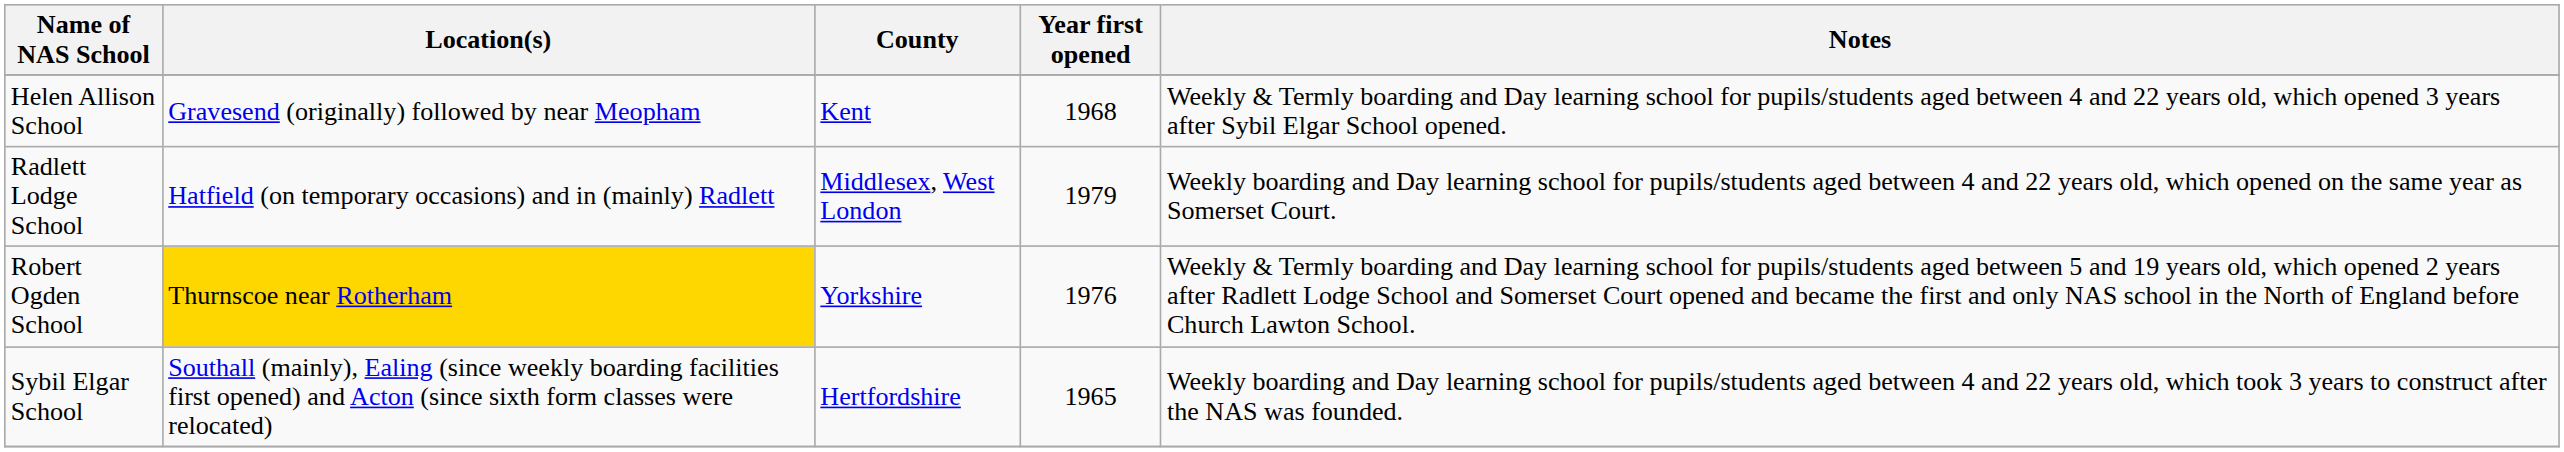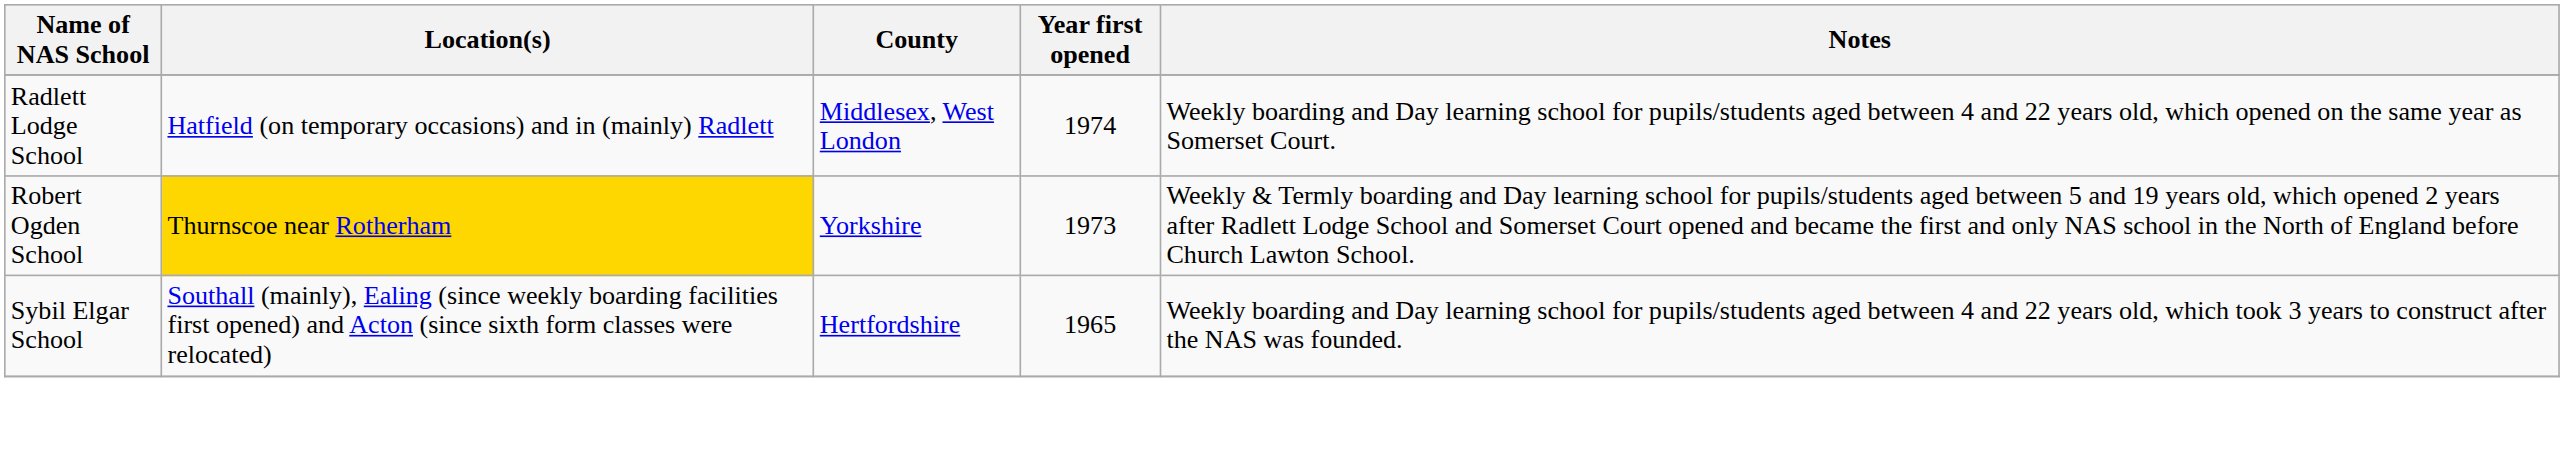- row: Helen Allison School | Gravesend (originally) followed by near Meopham | Kent | 1968 | Weekly & Termly boarding and Day learning school for pupils/students aged between 4 and 22 years old, which opened 3 years after Sybil Elgar School opened.
Radlett Lodge School | Year first opened: 1979 -> 1974
Robert Ogden School | Year first opened: 1976 -> 1973
